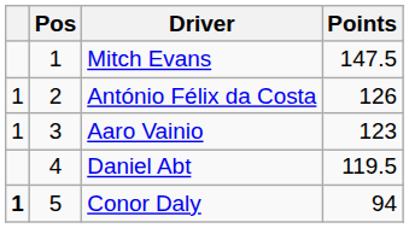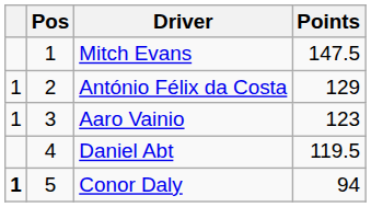António Félix da Costa | Points: 126 -> 129
